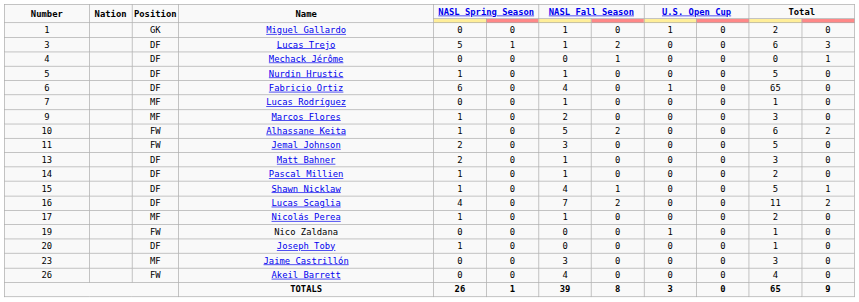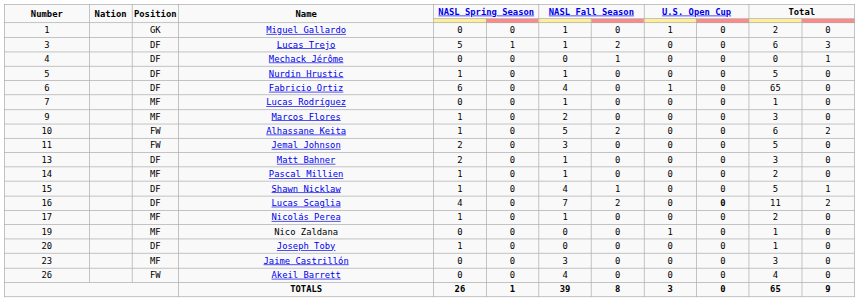Pascal Millien | Position: DF -> MF
Lucas Scaglia | column 10: normal -> bold
Nico Zaldana | Position: FW -> MF
